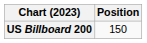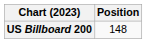US Billboard 200 | Position: 150 -> 148
